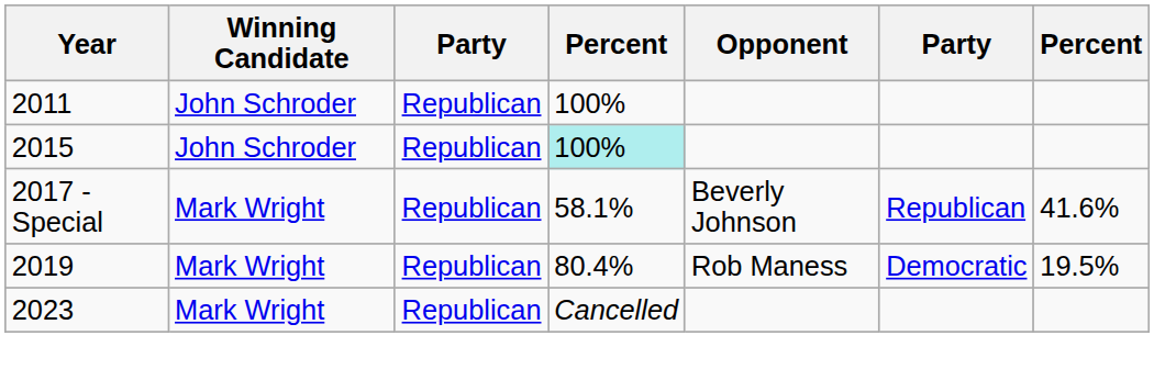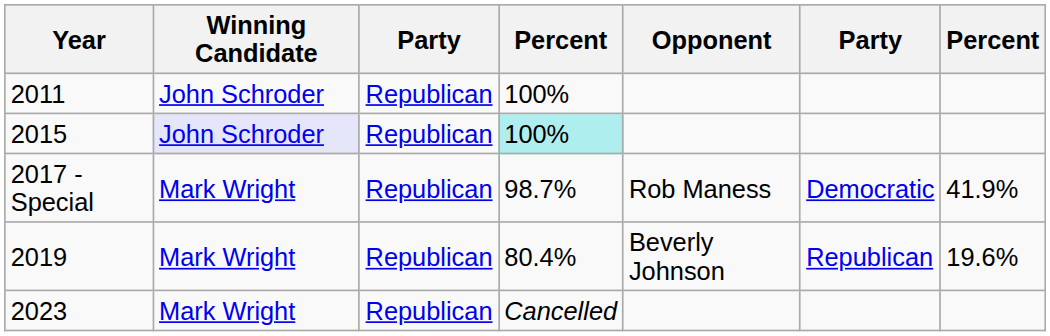2015 | Winning Candidate: no background -> lavender background
2017 - Special | column 4: 58.1% -> 98.7%
2017 - Special | Opponent: Beverly Johnson -> Rob Maness
2017 - Special | column 6: Republican -> Democratic
2017 - Special | column 7: 41.6% -> 41.9%
2019 | Opponent: Rob Maness -> Beverly Johnson
2019 | column 6: Democratic -> Republican
2019 | column 7: 19.5% -> 19.6%
